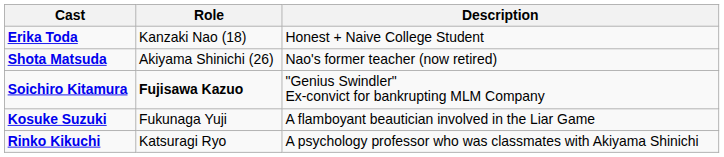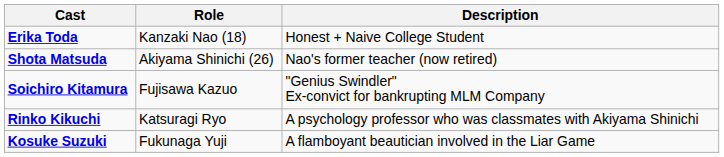Soichiro Kitamura | Role: bold -> normal
rows swapped: Kosuke Suzuki <-> Rinko Kikuchi
